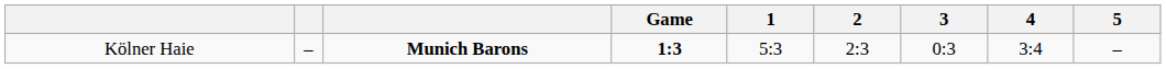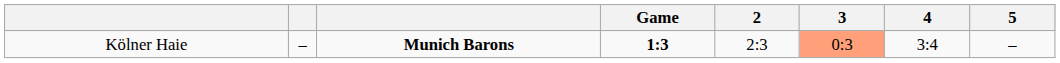- column: 1 | 5:3
Kölner Haie | 3: no background -> lightsalmon background
